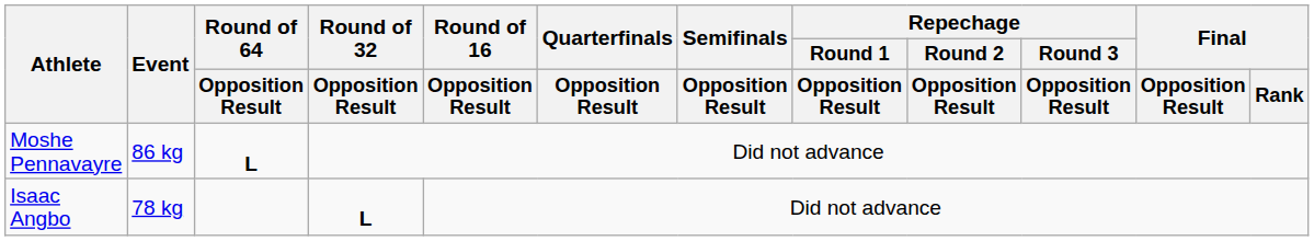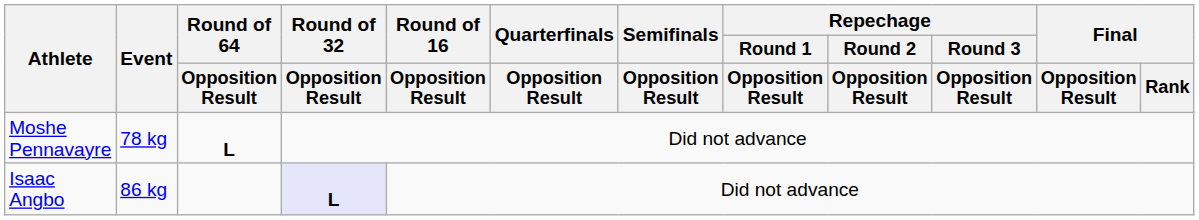Moshe Pennavayre | Event: 86 kg -> 78 kg
Isaac Angbo | Event: 78 kg -> 86 kg
Isaac Angbo | Round of 32 / Opposition Result: no background -> lavender background
